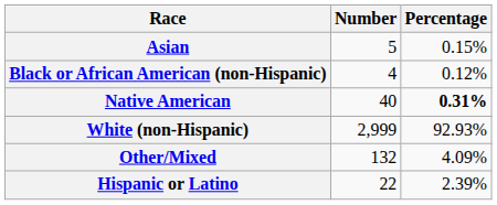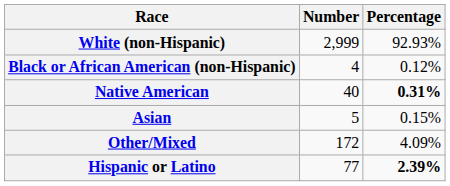rows swapped: White (non-Hispanic) <-> Asian
Other/Mixed | Number: 132 -> 172
Hispanic or Latino | Number: 22 -> 77
Hispanic or Latino | Percentage: normal -> bold
